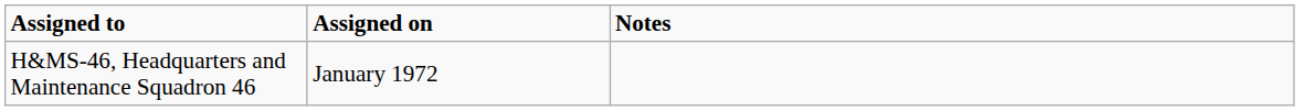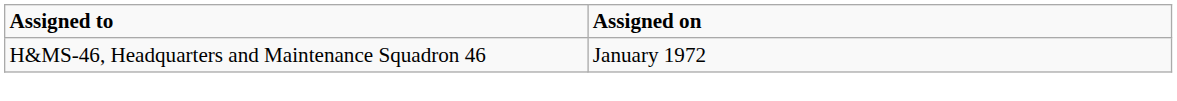- column: Notes
